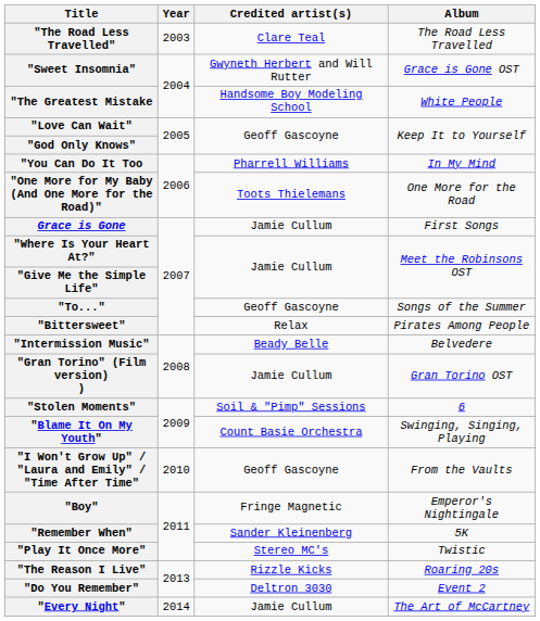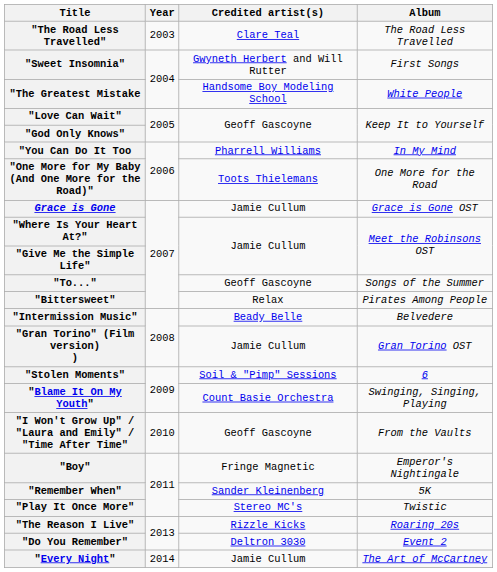"Sweet Insomnia" | Album: Grace is Gone OST -> First Songs
Grace is Gone | Album: First Songs -> Grace is Gone OST
